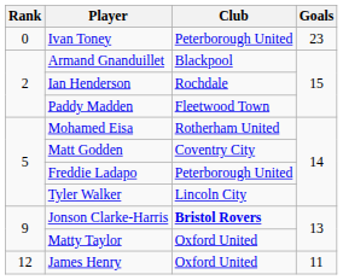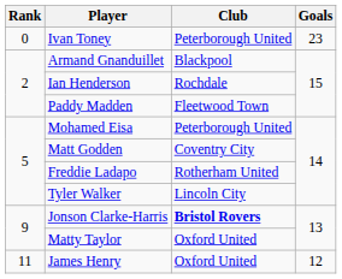Mohamed Eisa | Club: Rotherham United -> Peterborough United
Freddie Ladapo | Club: Peterborough United -> Rotherham United
James Henry | Rank: 12 -> 11
James Henry | Goals: 11 -> 12
